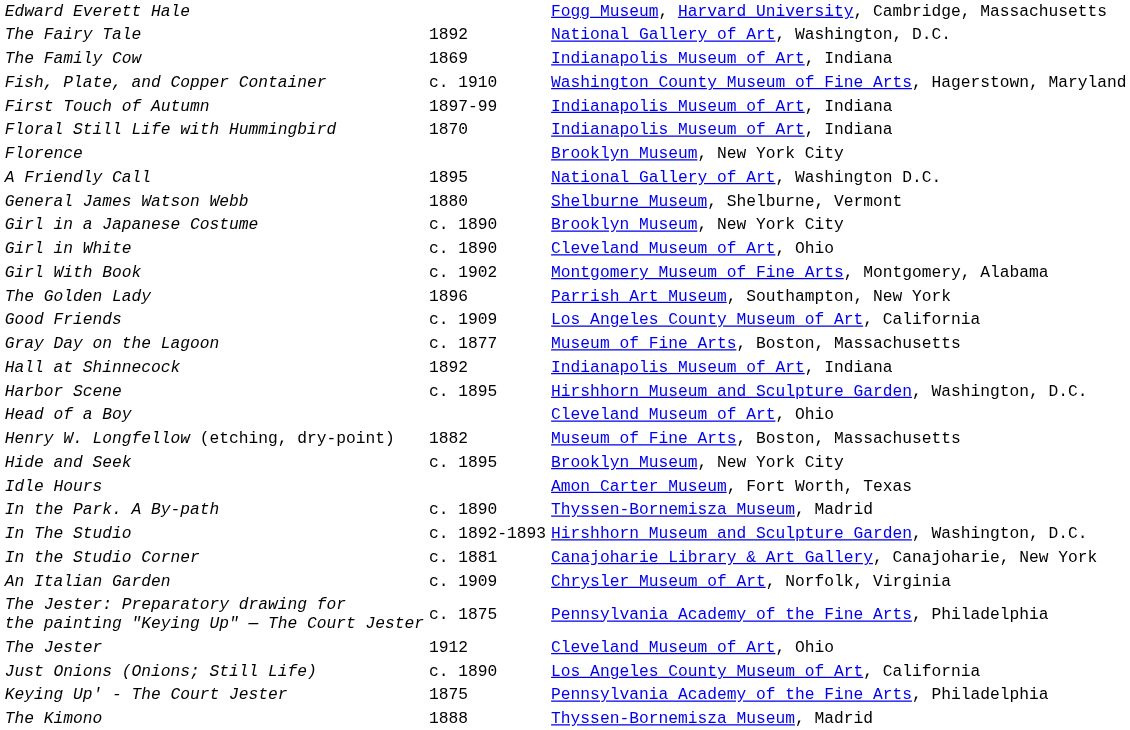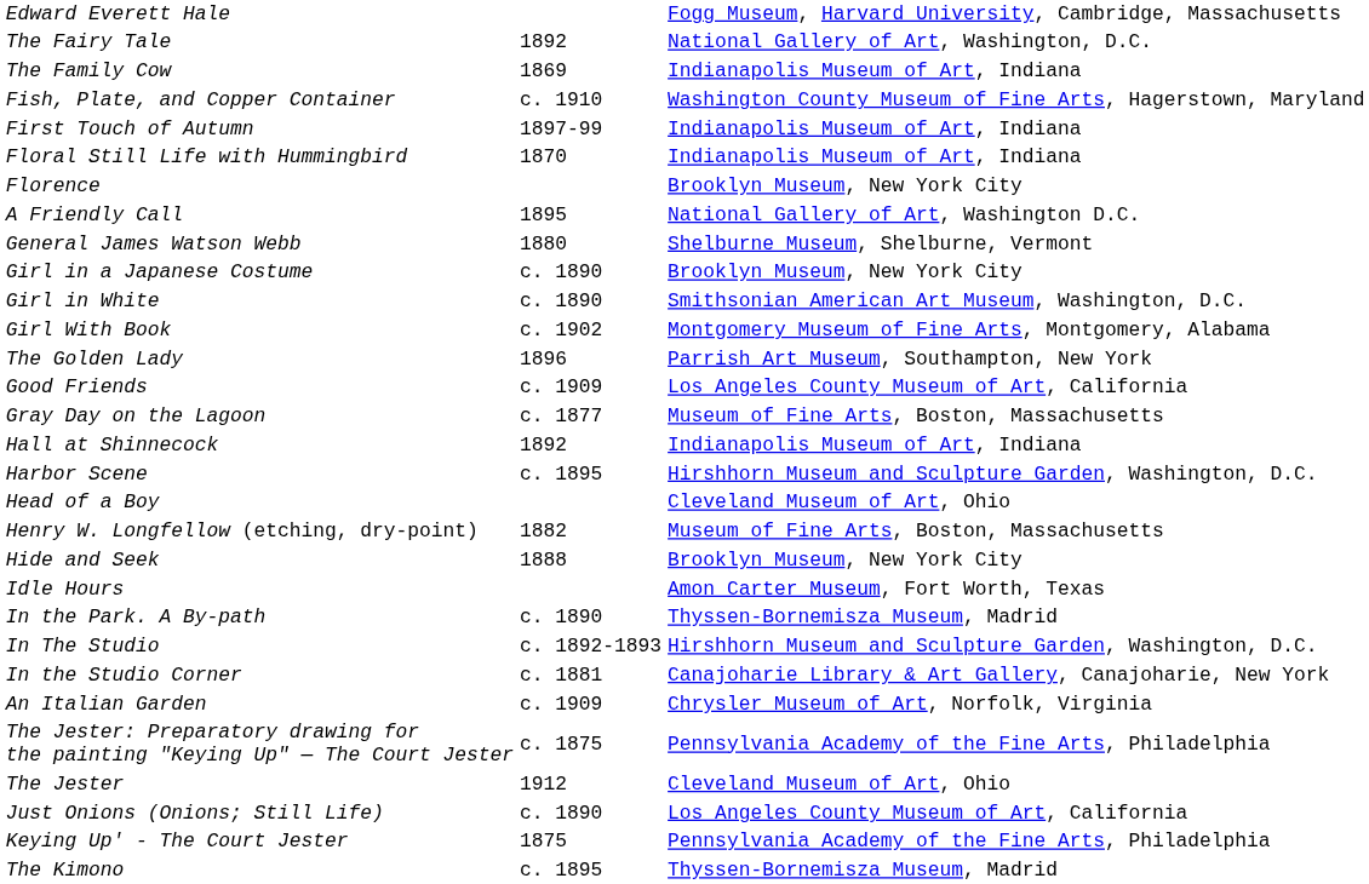Girl in White | column 3: Cleveland Museum of Art, Ohio -> Smithsonian American Art Museum, Washington, D.C.
Hide and Seek | column 2: c. 1895 -> 1888
The Kimono | column 2: 1888 -> c. 1895
